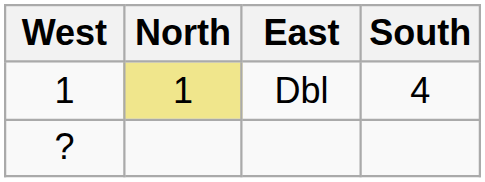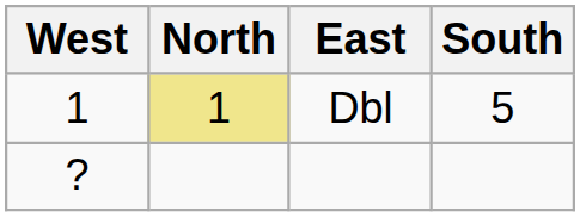Dbl | South: 4 -> 5
